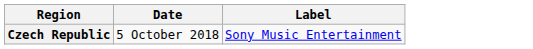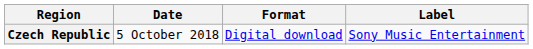+ column: Format | Digital download
